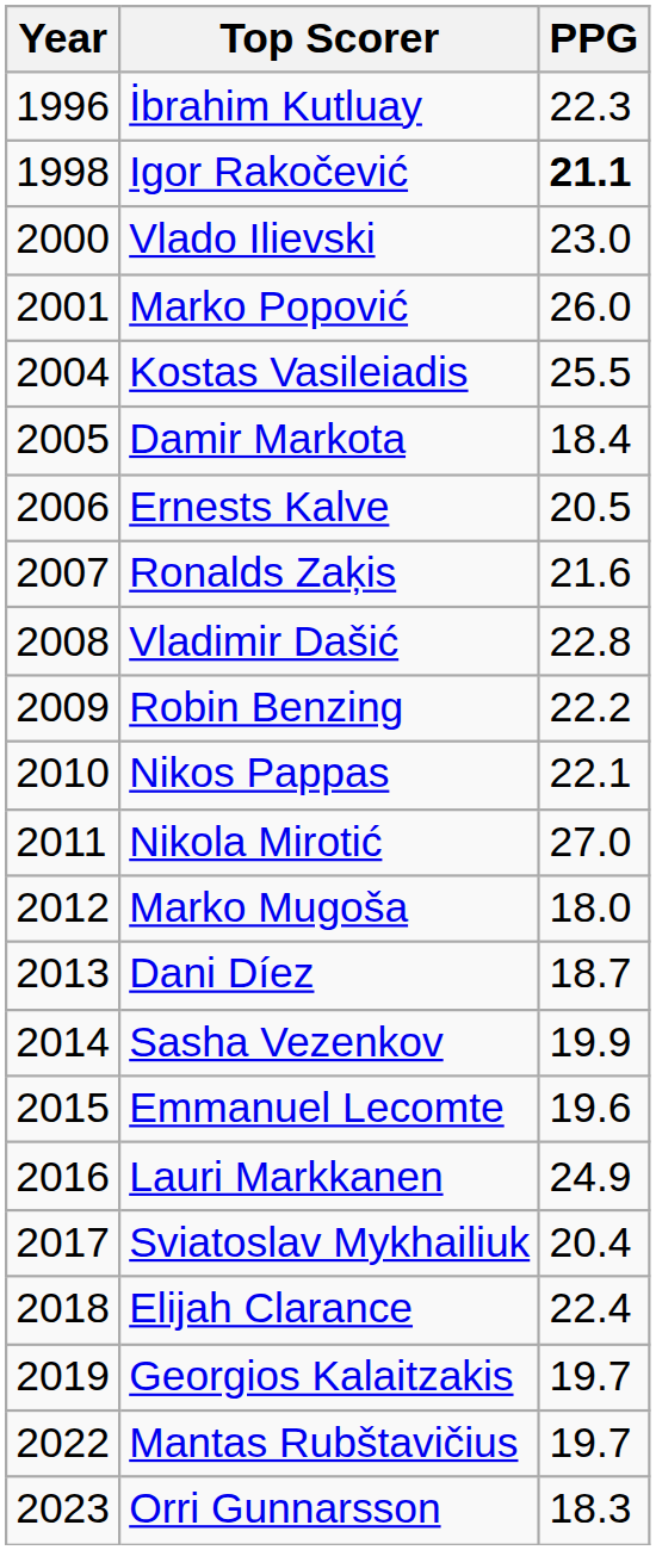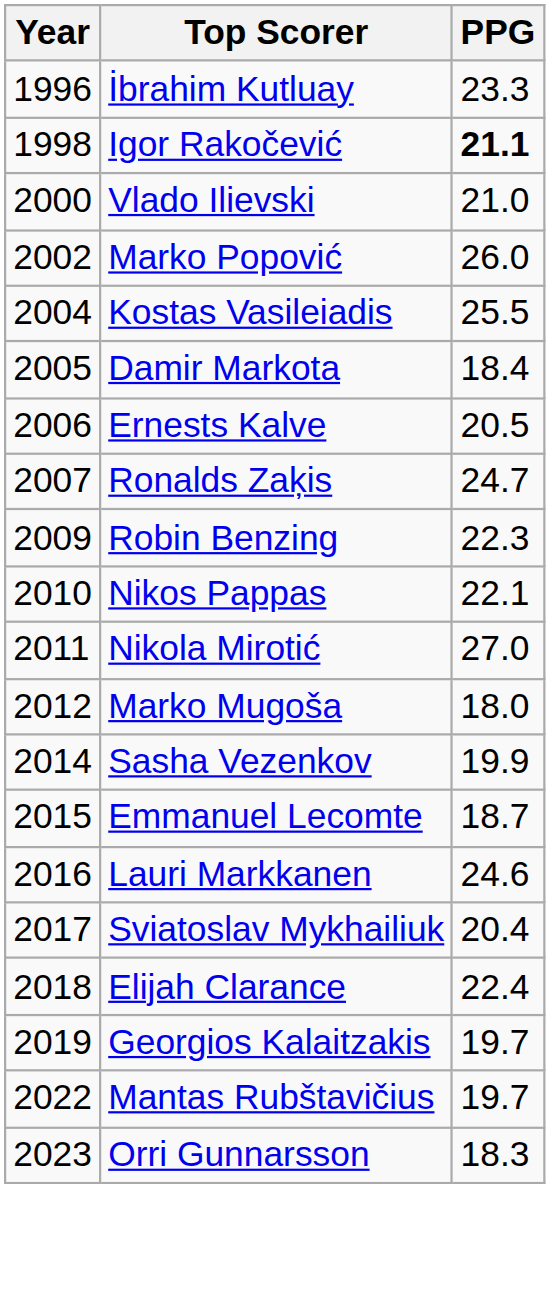İbrahim Kutluay | PPG: 22.3 -> 23.3
Vlado Ilievski | PPG: 23.0 -> 21.0
Marko Popović | Year: 2001 -> 2002
Ronalds Zaķis | PPG: 21.6 -> 24.7
- row: 2008 | Vladimir Dašić | 22.8
Robin Benzing | PPG: 22.2 -> 22.3
- row: 2013 | Dani Díez | 18.7
Emmanuel Lecomte | PPG: 19.6 -> 18.7
Lauri Markkanen | PPG: 24.9 -> 24.6
